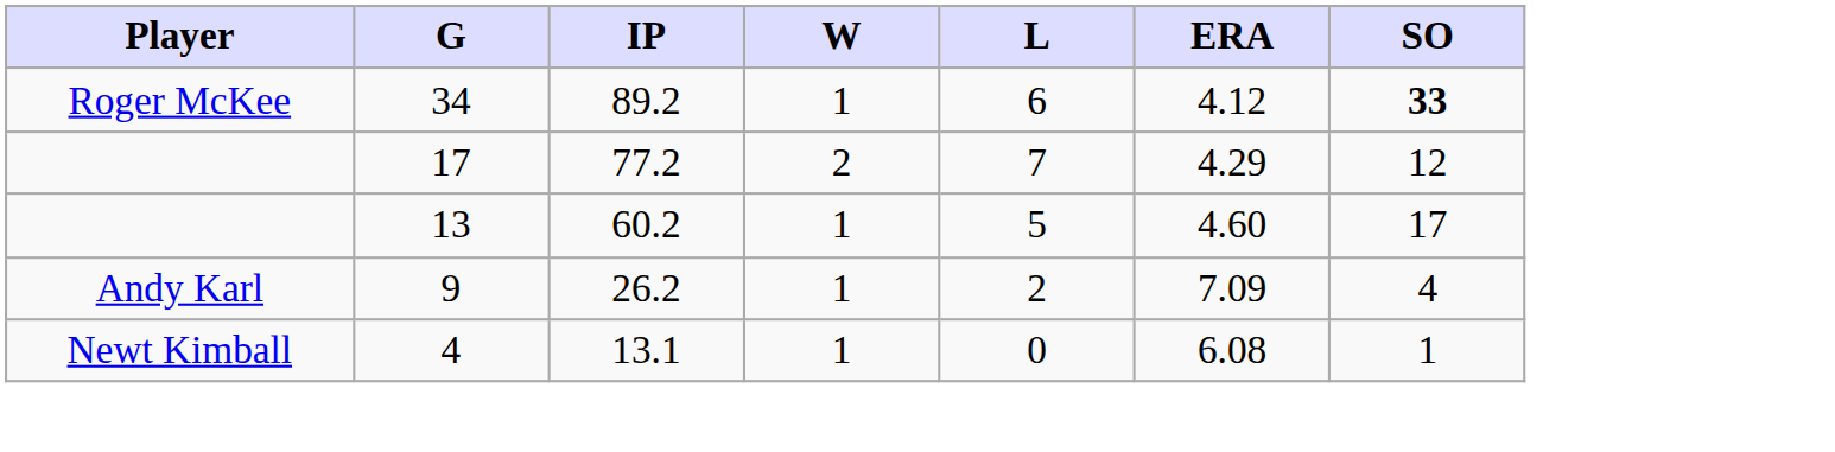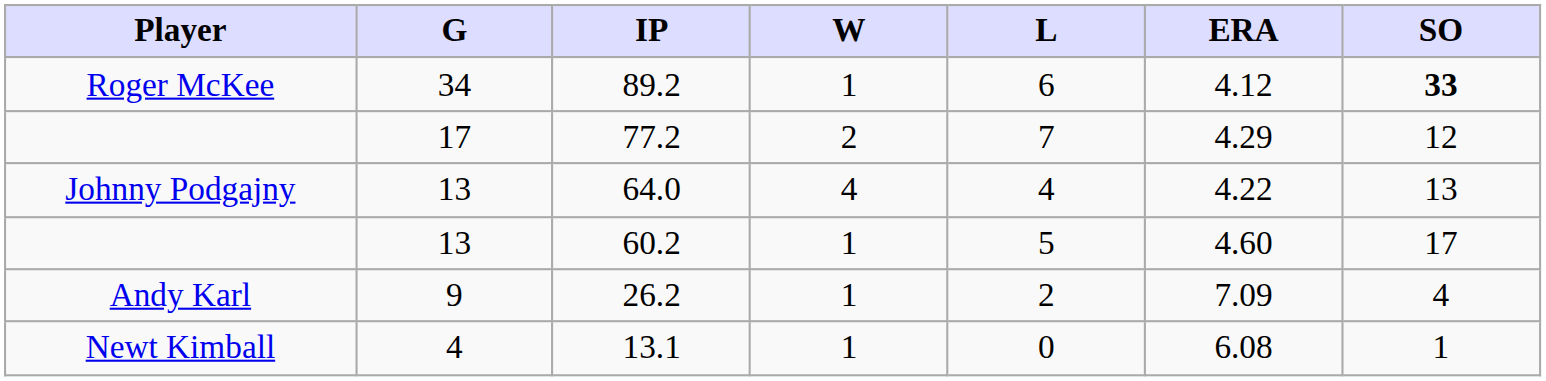+ row: Johnny Podgajny | 13 | 64.0 | 4 | 4 | 4.22 | 13
